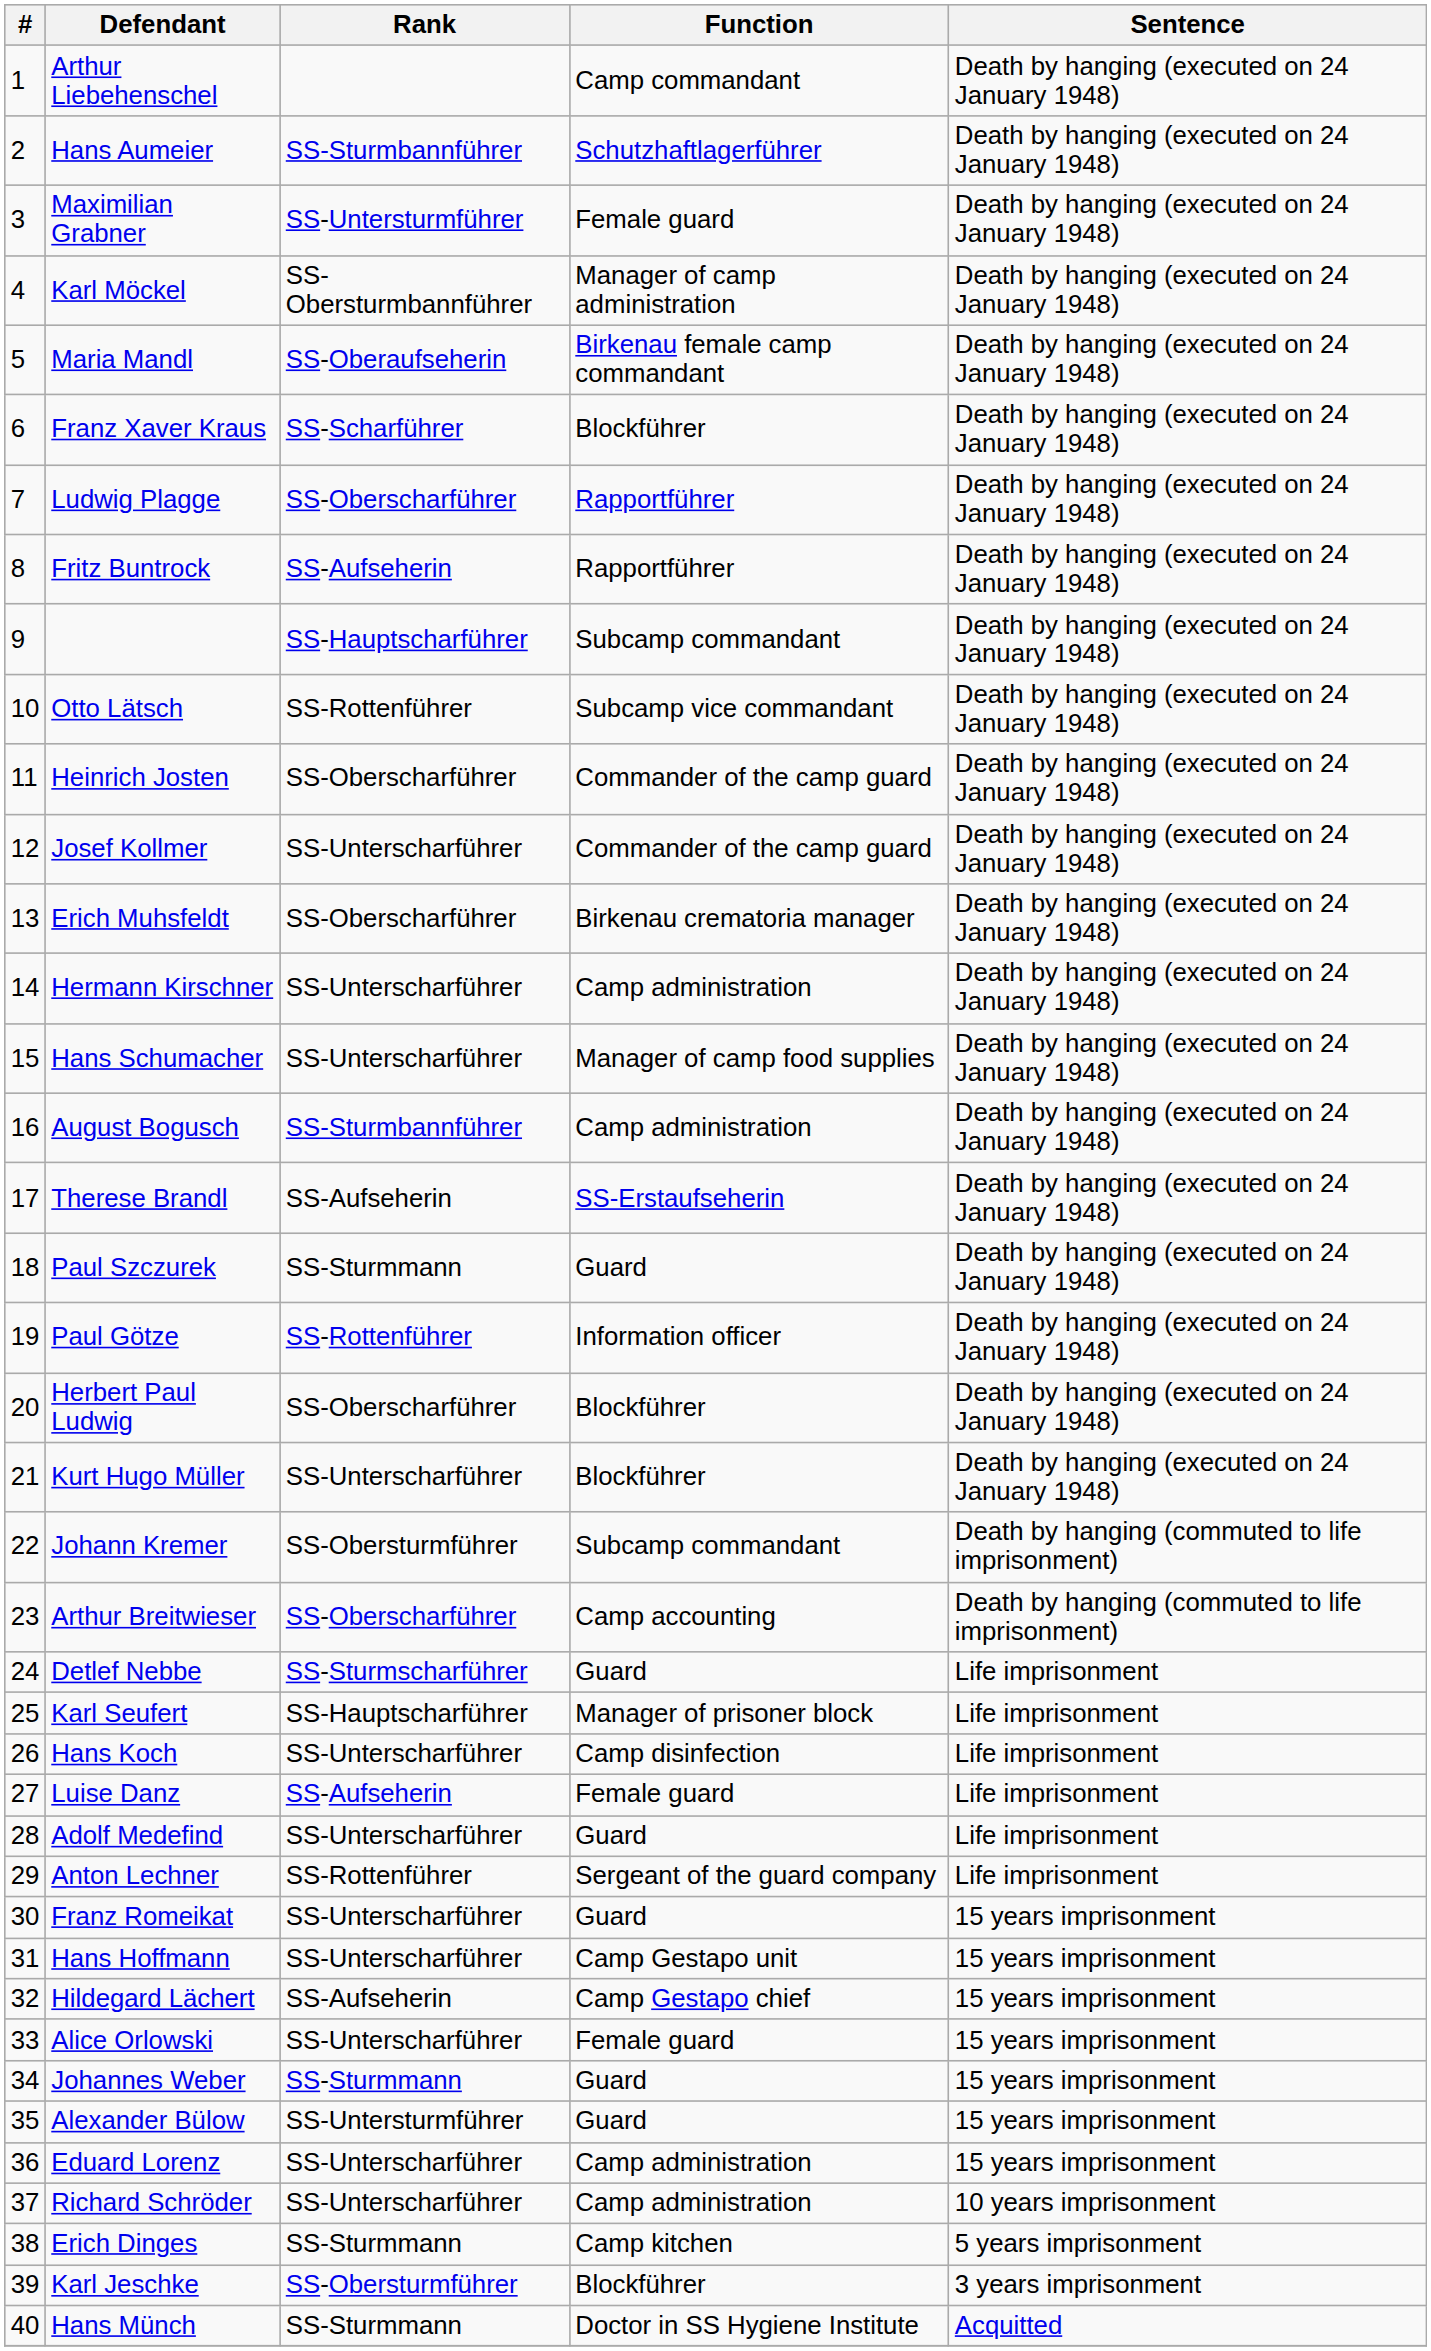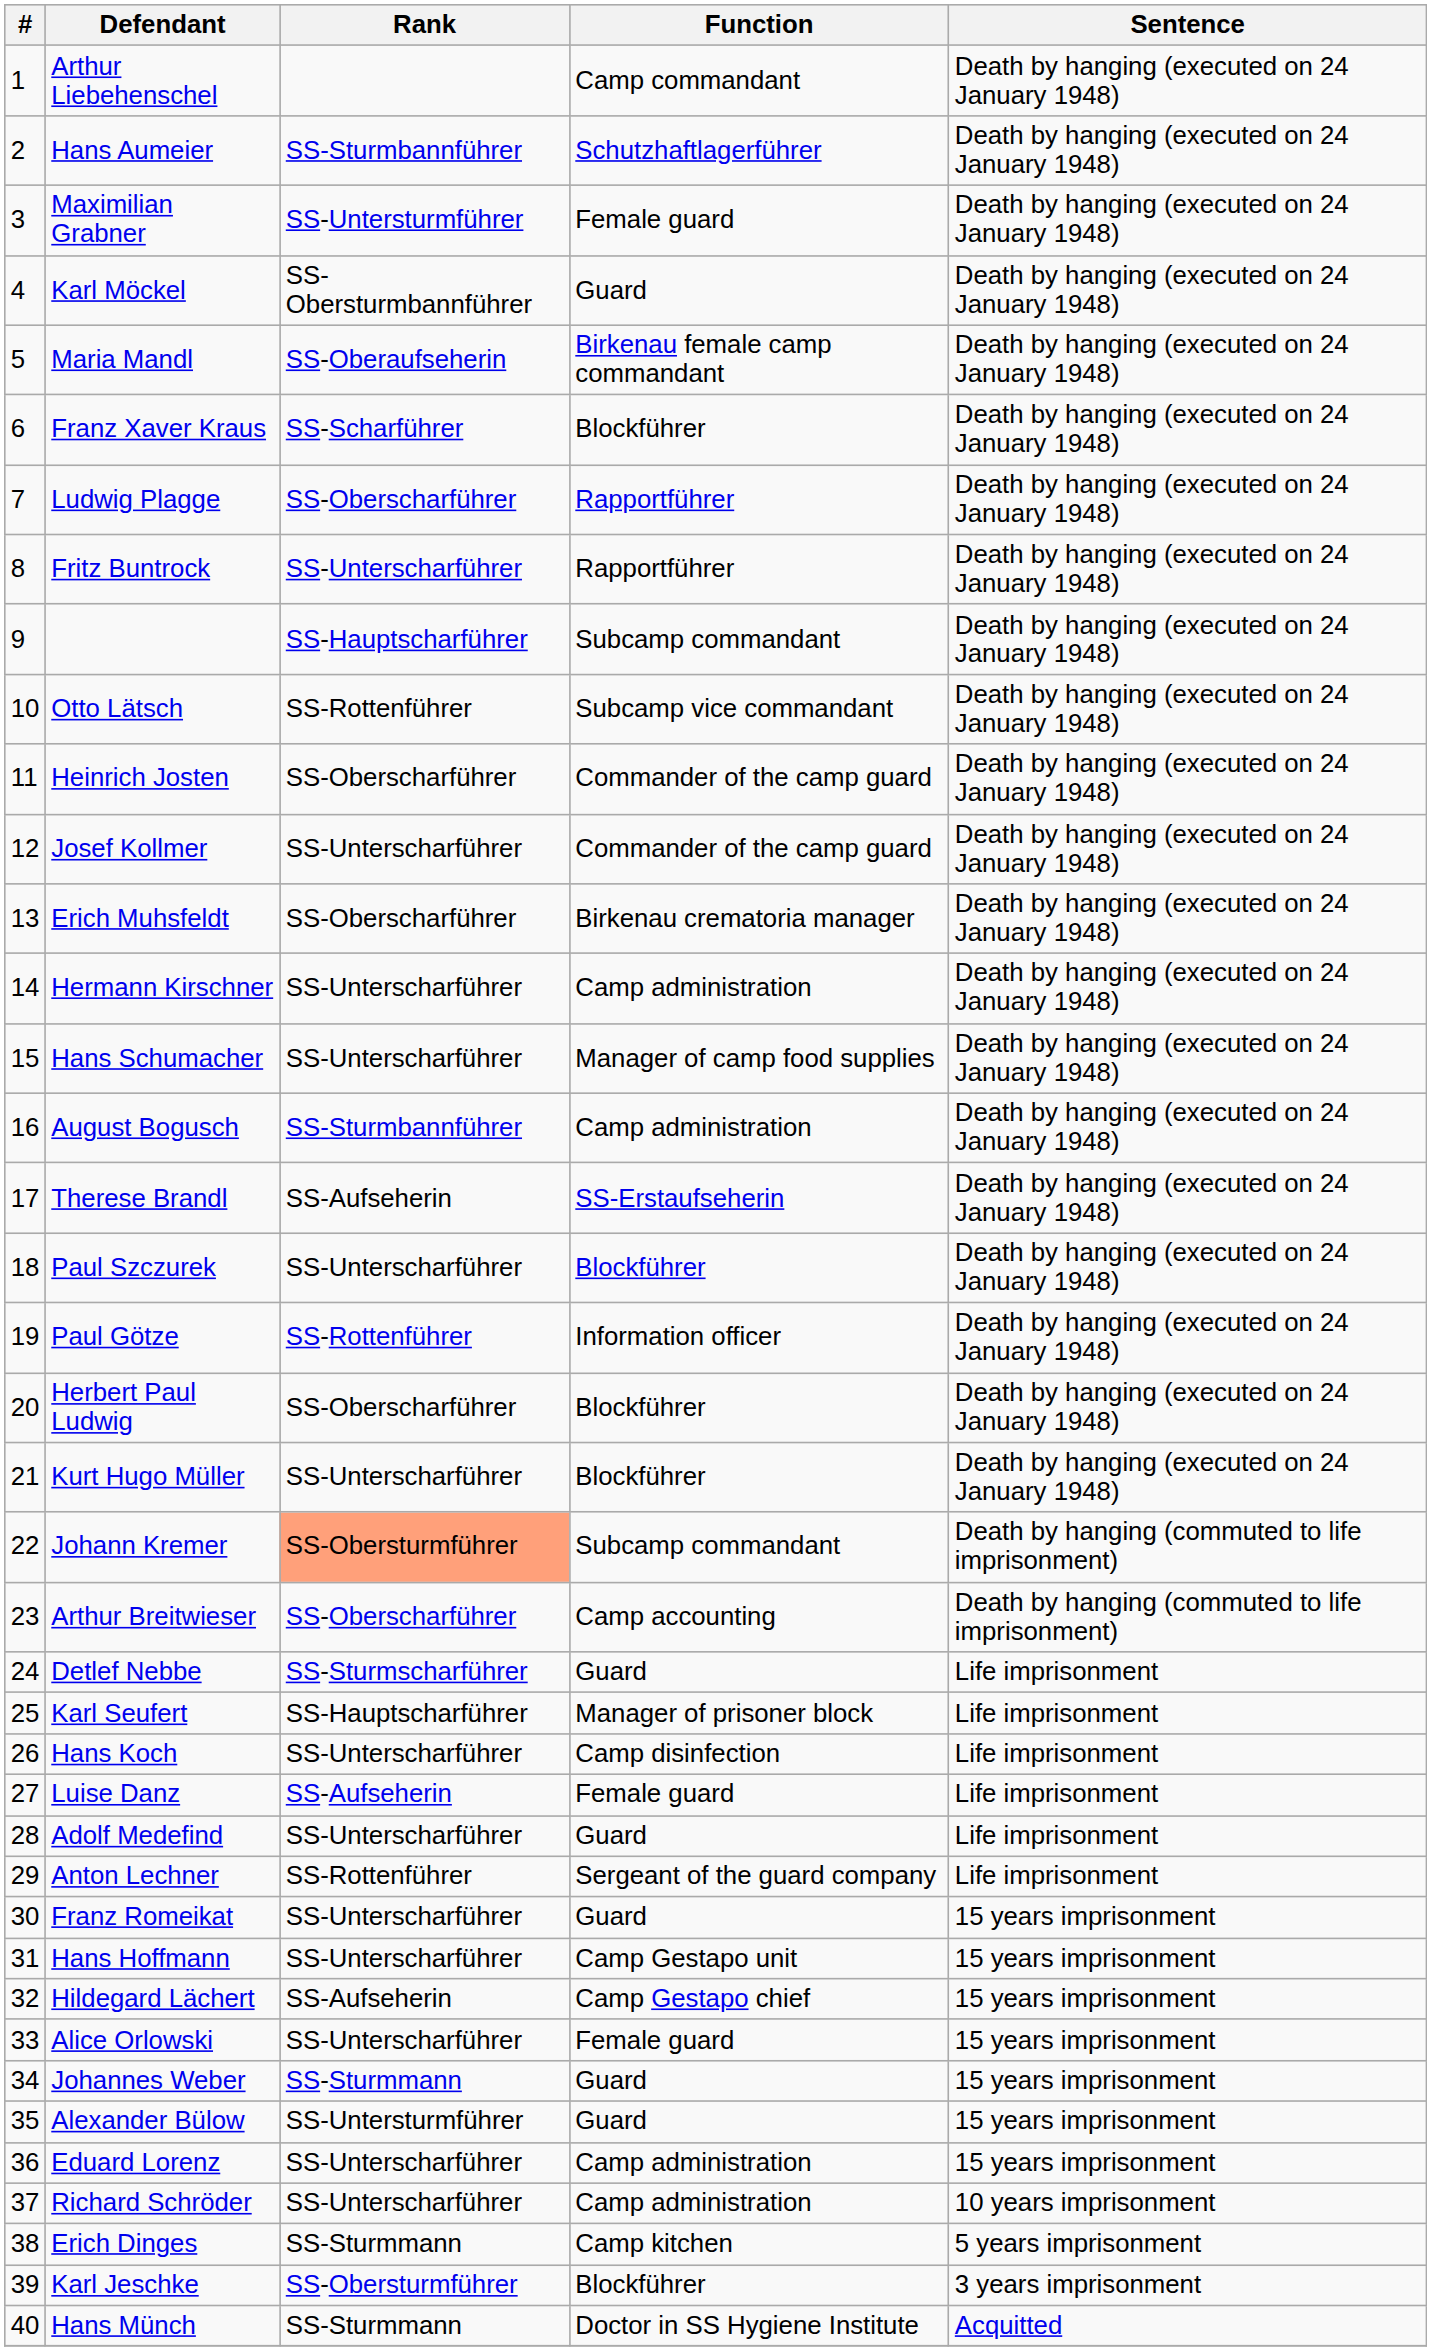Karl Möckel | Function: Manager of camp administration -> Guard
Fritz Buntrock | Rank: SS-Aufseherin -> SS-Unterscharführer
Paul Szczurek | Rank: SS-Sturmmann -> SS-Unterscharführer
Paul Szczurek | Function: Guard -> Blockführer
Johann Kremer | Rank: no background -> lightsalmon background
